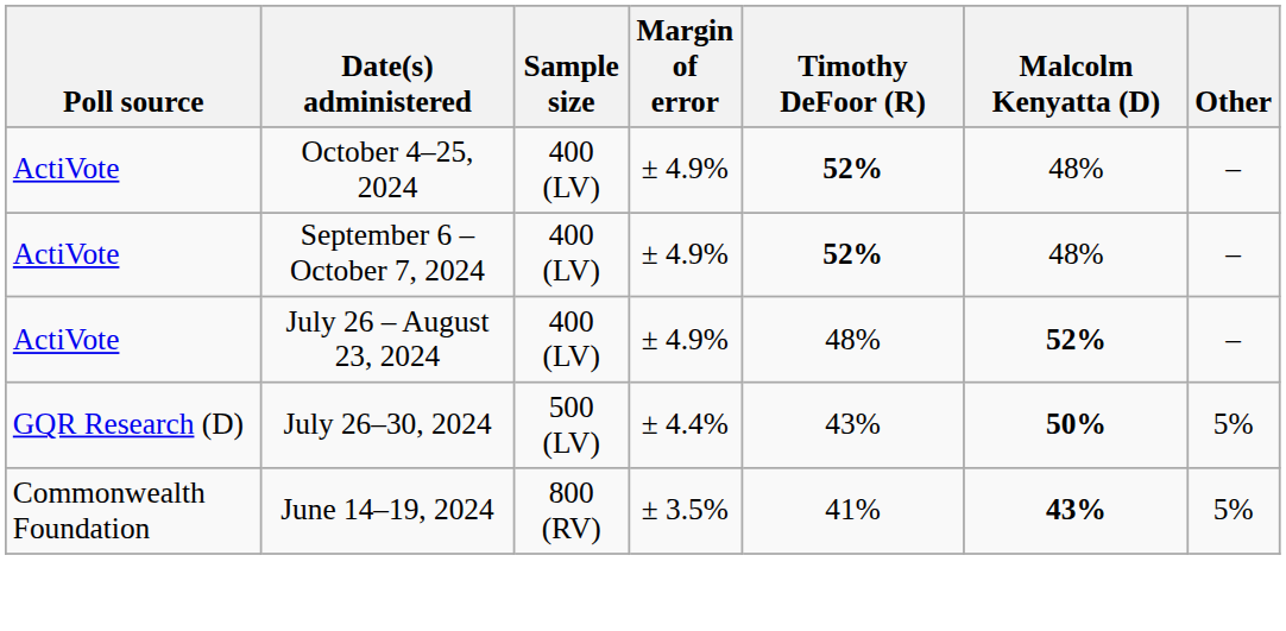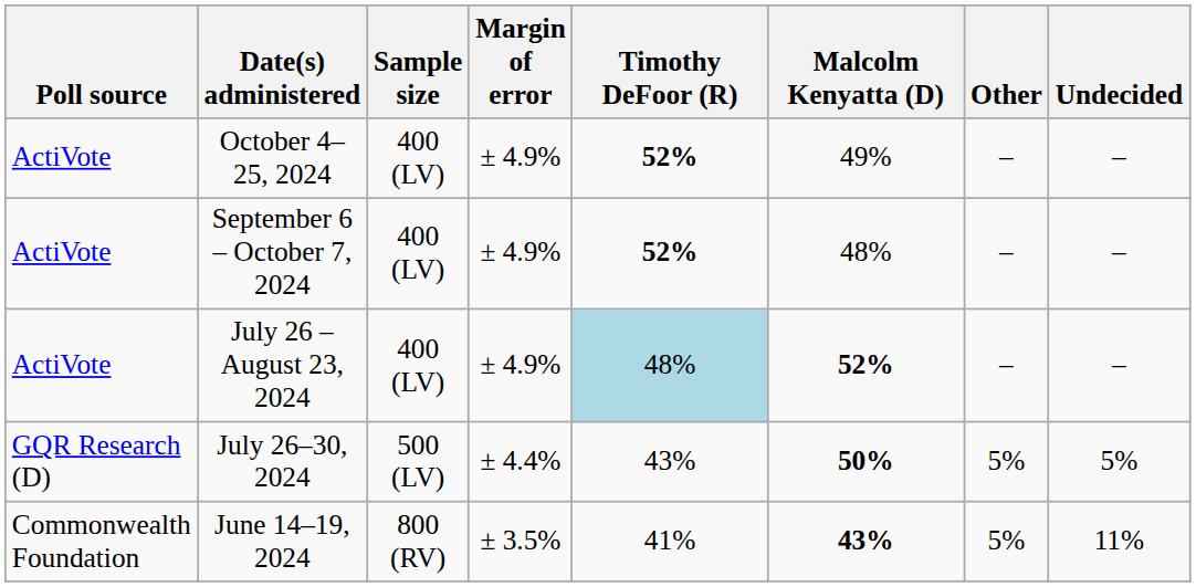+ column: Undecided | – | – | – | 5% | 11%
October 4–25, 2024 | Malcolm Kenyatta (D): 48% -> 49%
July 26 – August 23, 2024 | Timothy DeFoor (R): no background -> lightblue background
